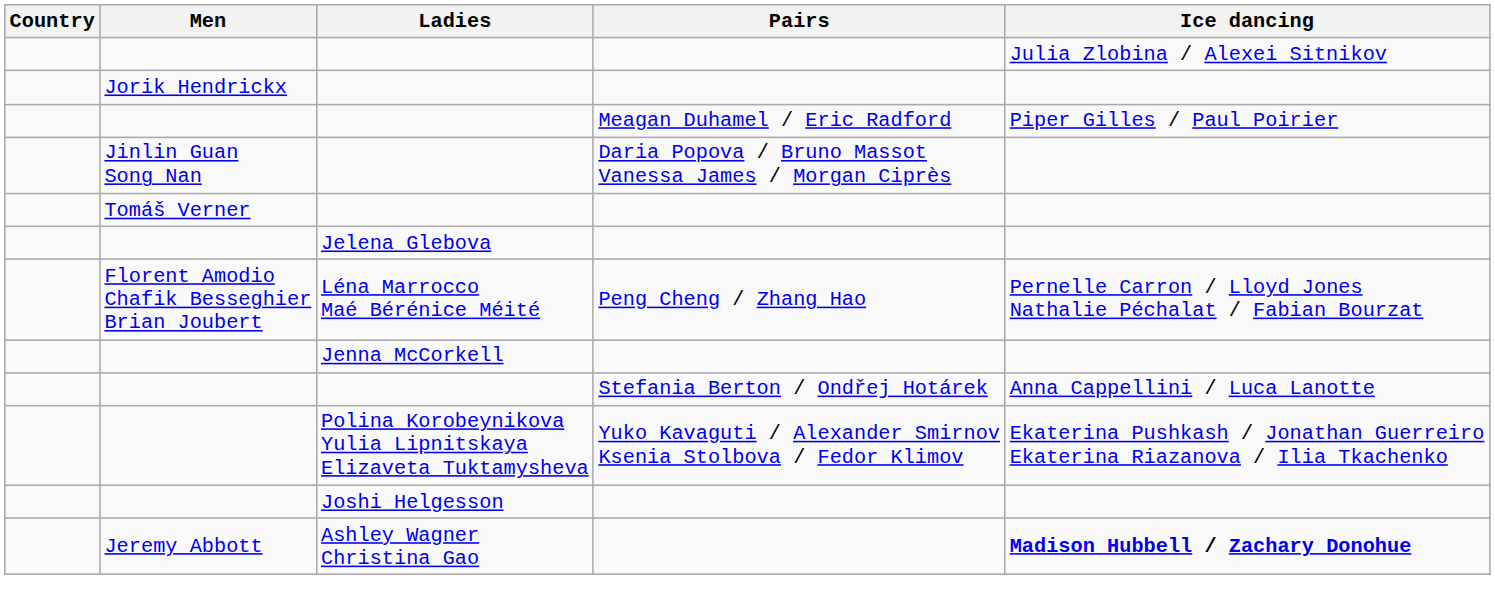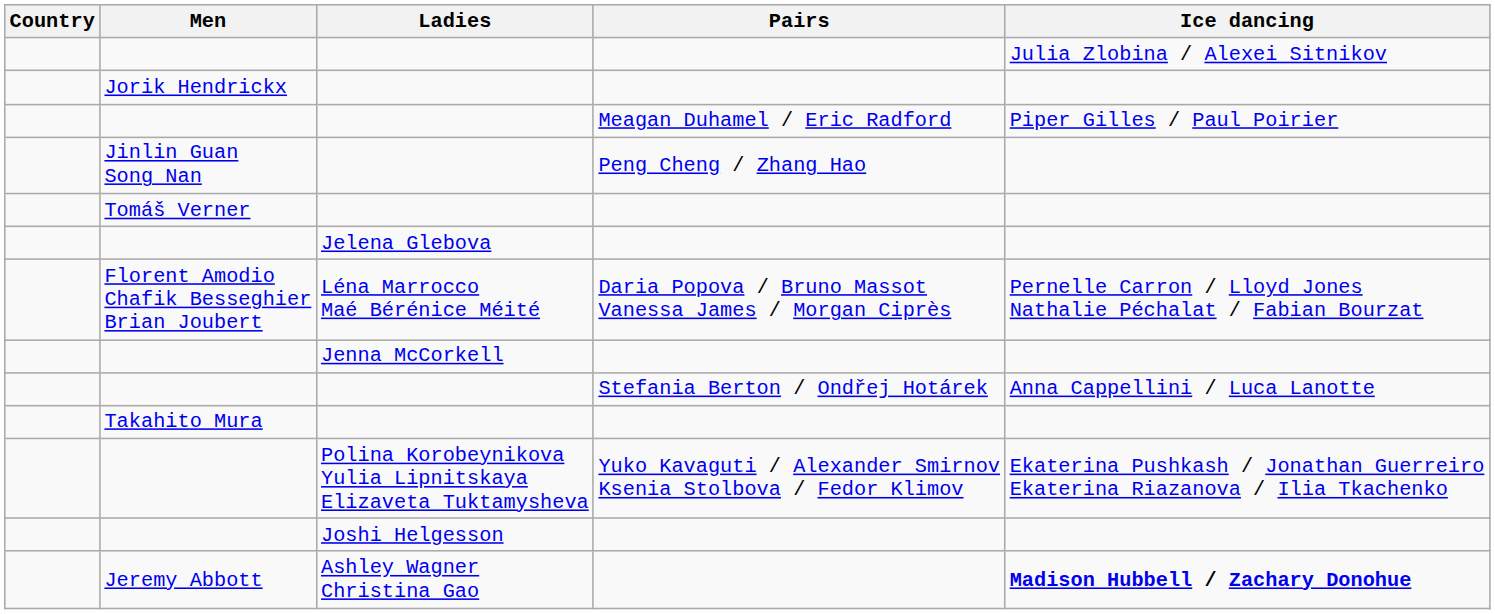Jinlin Guan Song Nan | Pairs: Daria Popova / Bruno Massot Vanessa James / Morgan Ciprès -> Peng Cheng / Zhang Hao
Florent Amodio Chafik Besseghier Brian Joubert | Pairs: Peng Cheng / Zhang Hao -> Daria Popova / Bruno Massot Vanessa James / Morgan Ciprès
+ row: Takahito Mura
